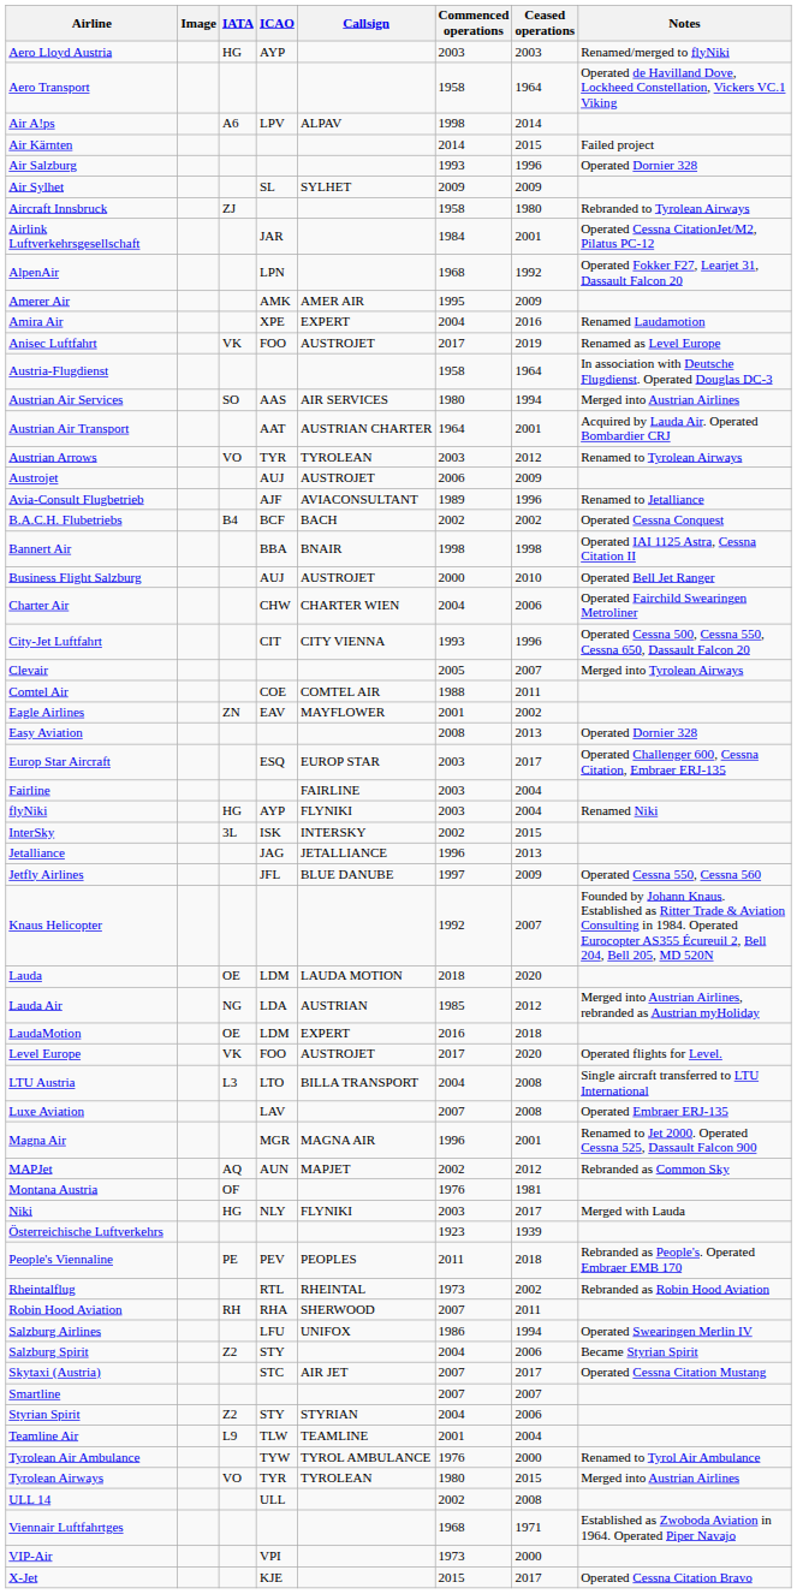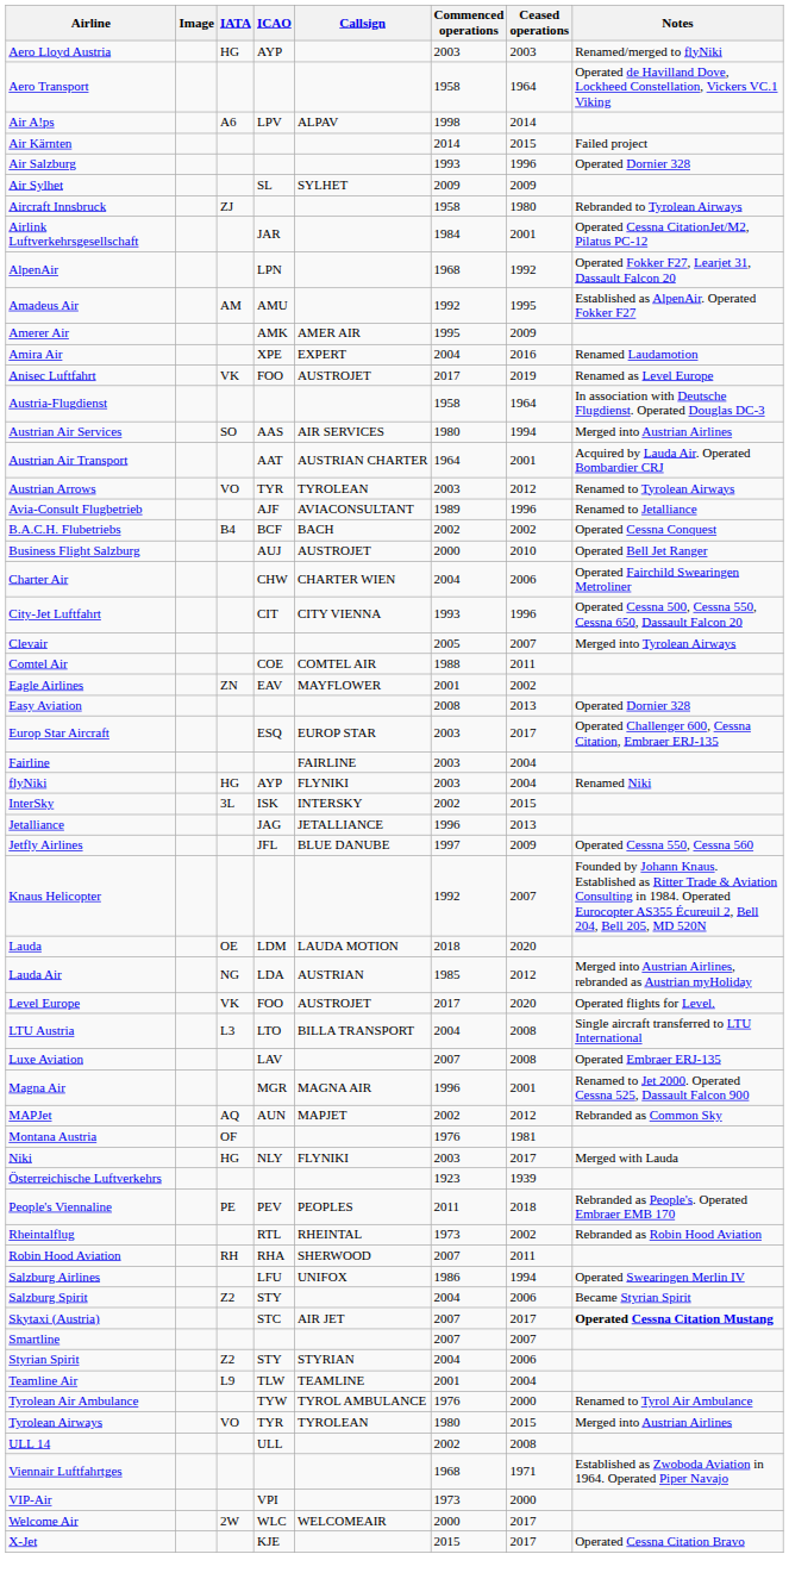+ row: Amadeus Air | AM | AMU | 1992 | 1995 | Established as AlpenAir. Operated Fokker F27
- row: Austrojet | AUJ | AUSTROJET | 2006 | 2009
- row: Bannert Air | BBA | BNAIR | 1998 | 1998 | Operated IAI 1125 Astra, Cessna Citation II
- row: LaudaMotion | OE | LDM | EXPERT | 2016 | 2018
Skytaxi (Austria) | Notes: normal -> bold
+ row: Welcome Air | 2W | WLC | WELCOMEAIR | 2000 | 2017
